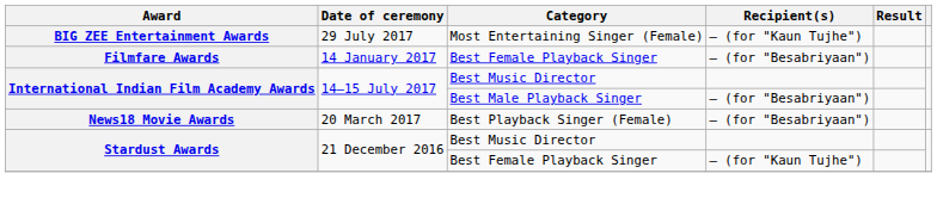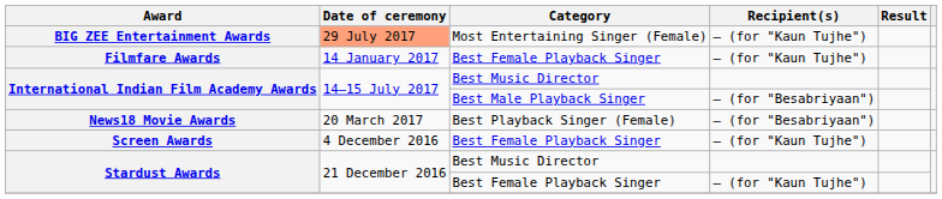BIG ZEE Entertainment Awards | Date of ceremony: no background -> lightsalmon background
Filmfare Awards | Recipient(s): – (for "Besabriyaan") -> – (for "Kaun Tujhe")
+ row: Screen Awards | 4 December 2016 | Best Female Playback Singer | – (for "Kaun Tujhe")
